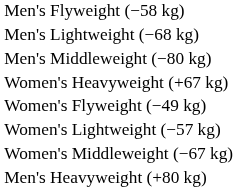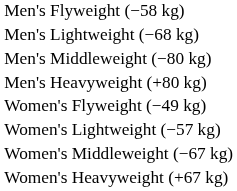rows swapped: Men's Heavyweight (+80 kg) <-> Women's Heavyweight (+67 kg)
